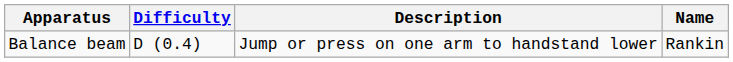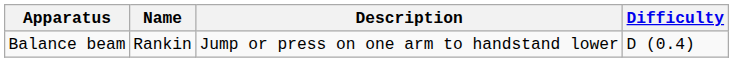columns swapped: Name <-> Difficulty
